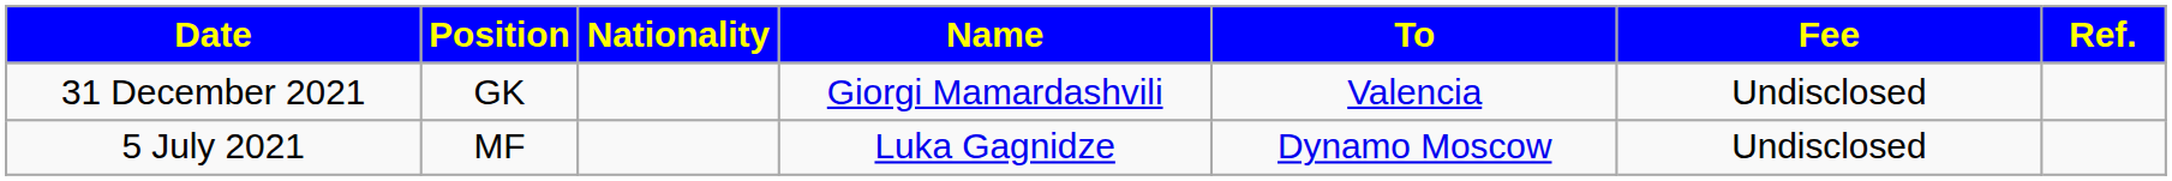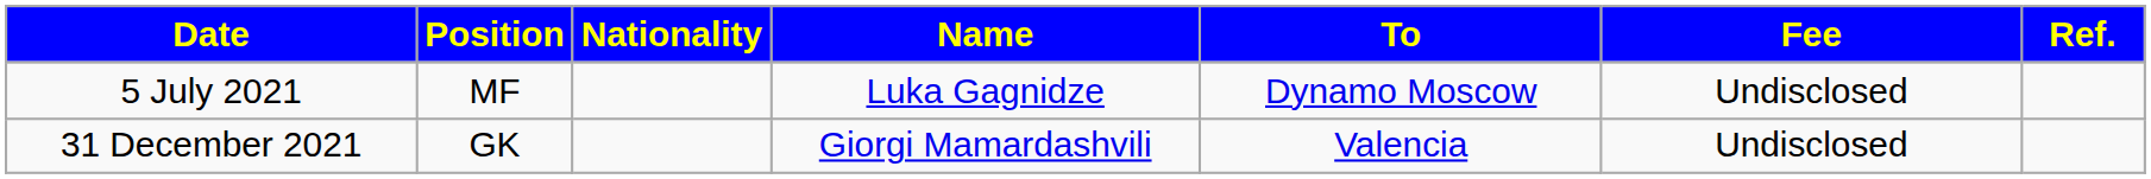rows swapped: 5 July 2021 <-> 31 December 2021
